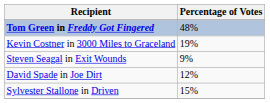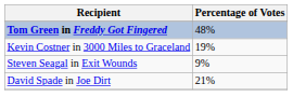David Spade in Joe Dirt | Percentage of Votes: 12% -> 21%
- row: Sylvester Stallone in Driven | 15%
